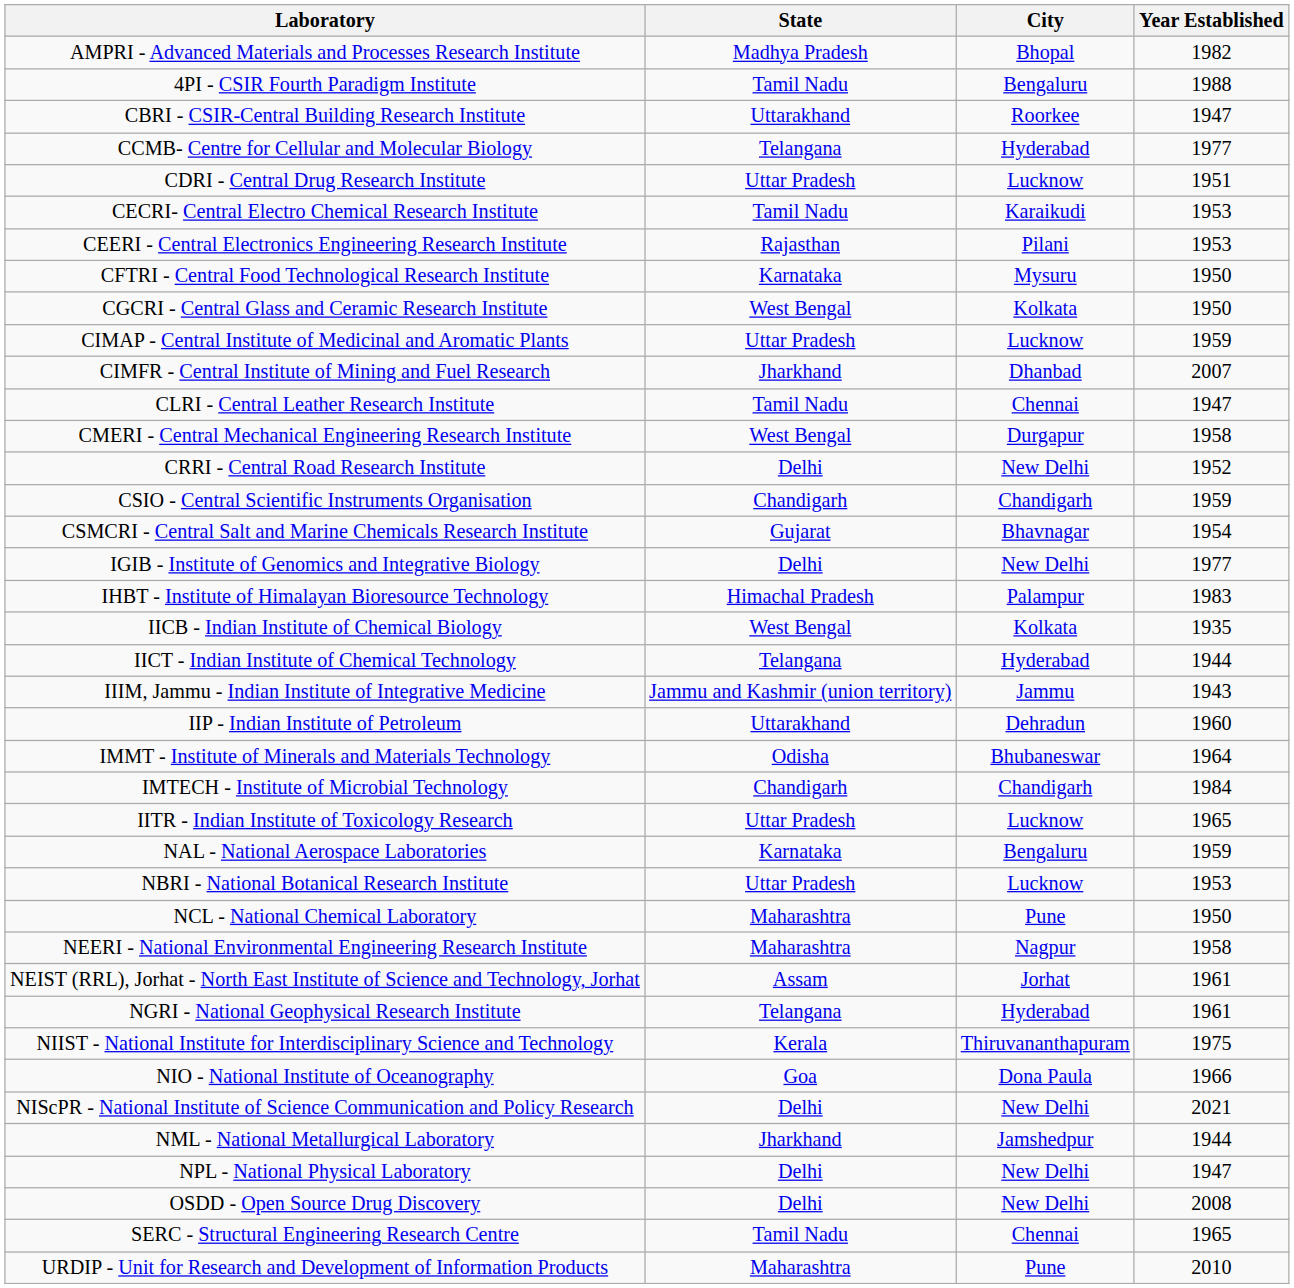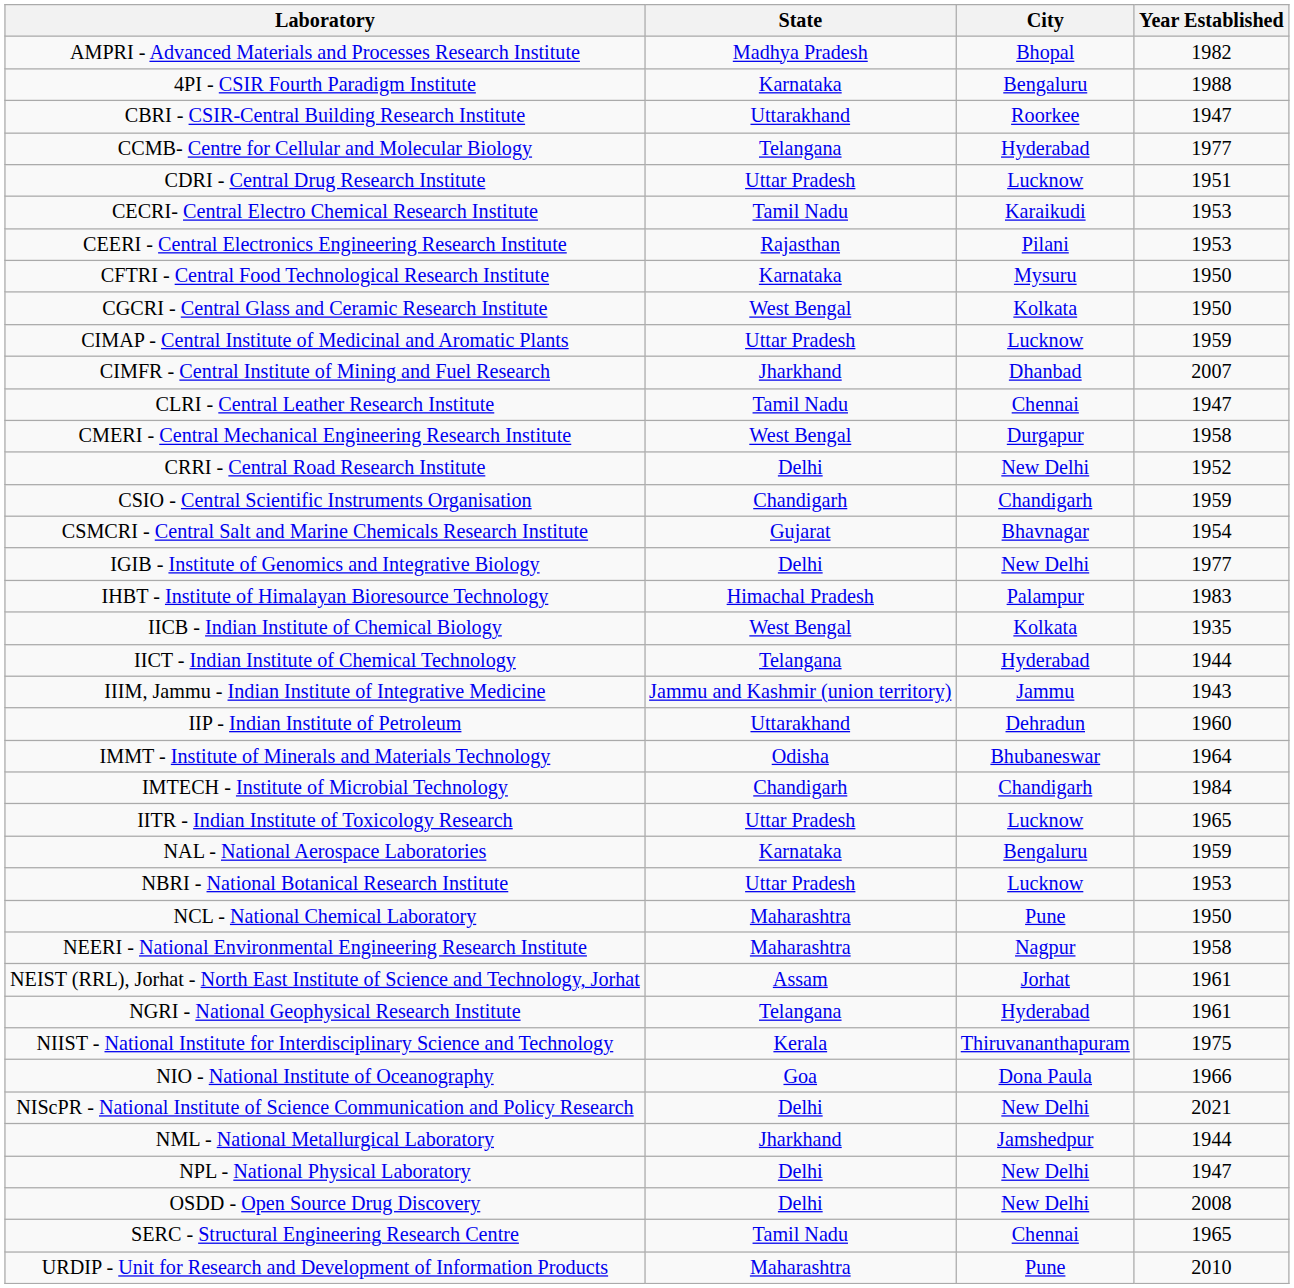4PI - CSIR Fourth Paradigm Institute | State: Tamil Nadu -> Karnataka
